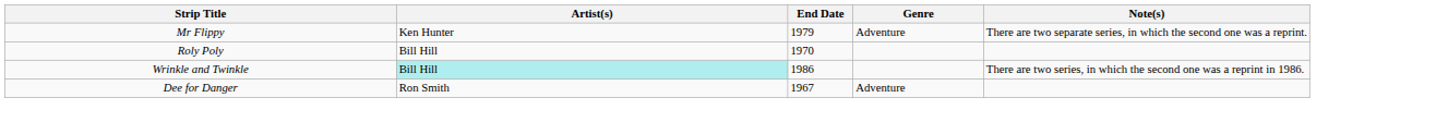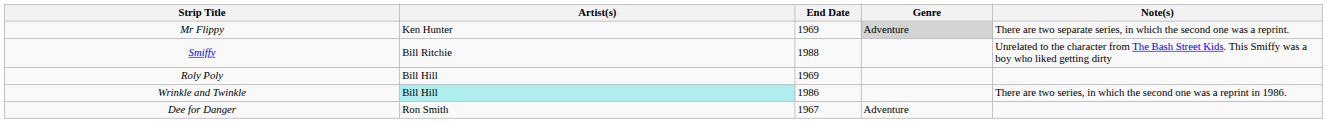Mr Flippy | End Date: 1979 -> 1969
Mr Flippy | Genre: no background -> lightgrey background
+ row: Smiffy | Bill Ritchie | 1988 | Unrelated to the character from The Bash Street Kids. This Smiffy was a boy who liked getting dirty
Roly Poly | End Date: 1970 -> 1969
